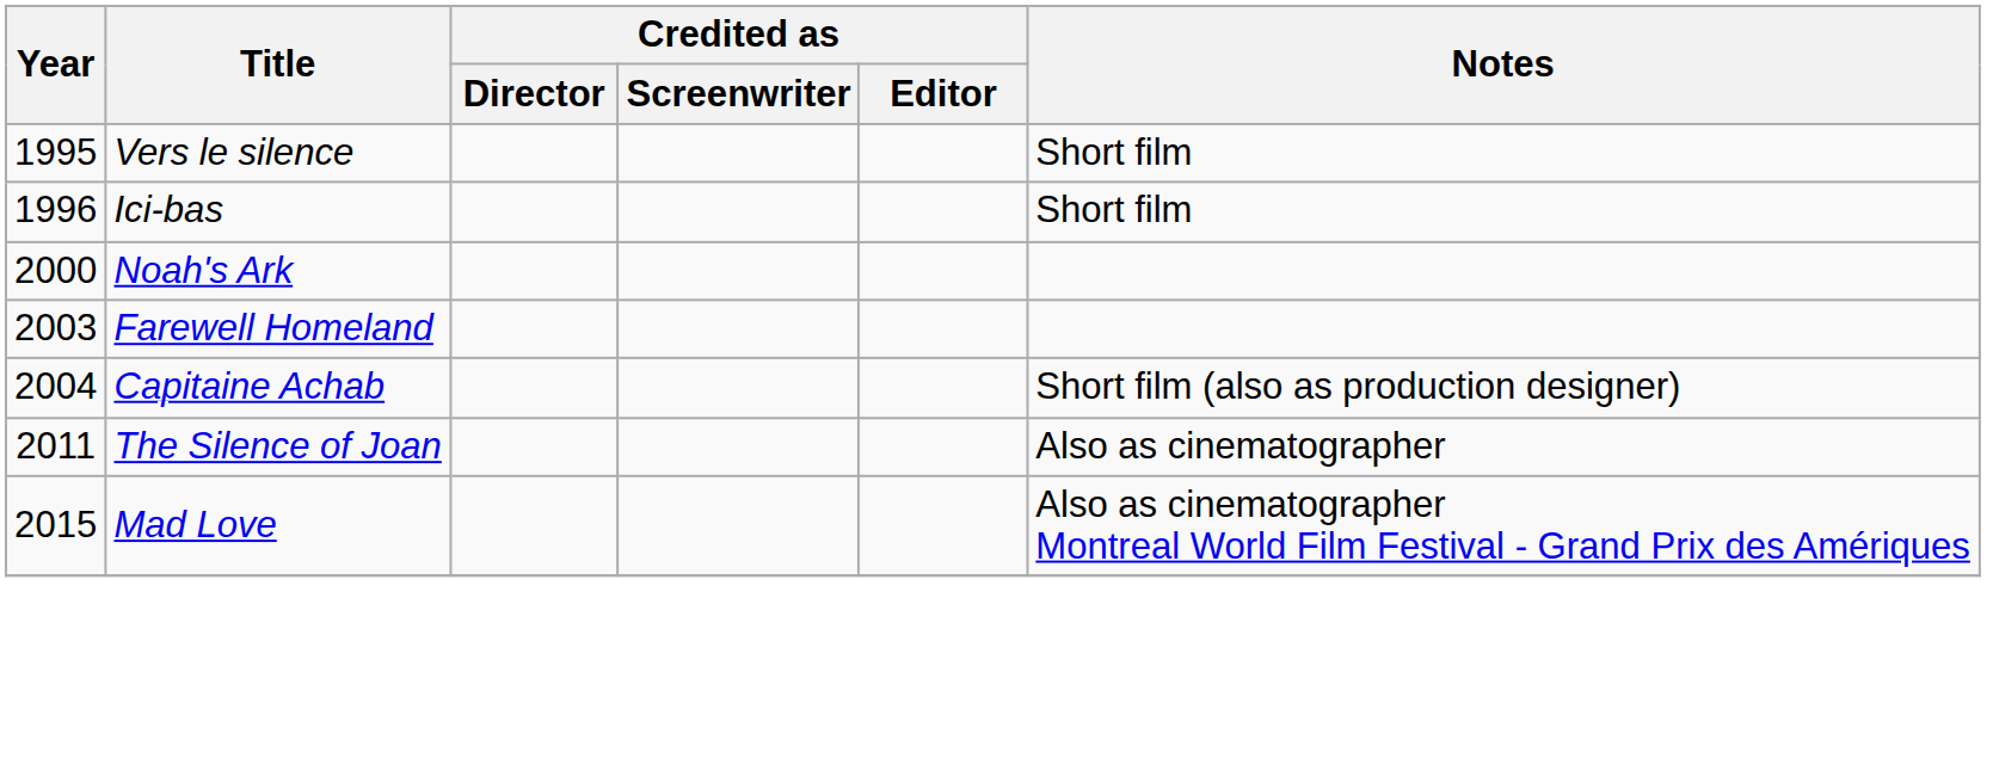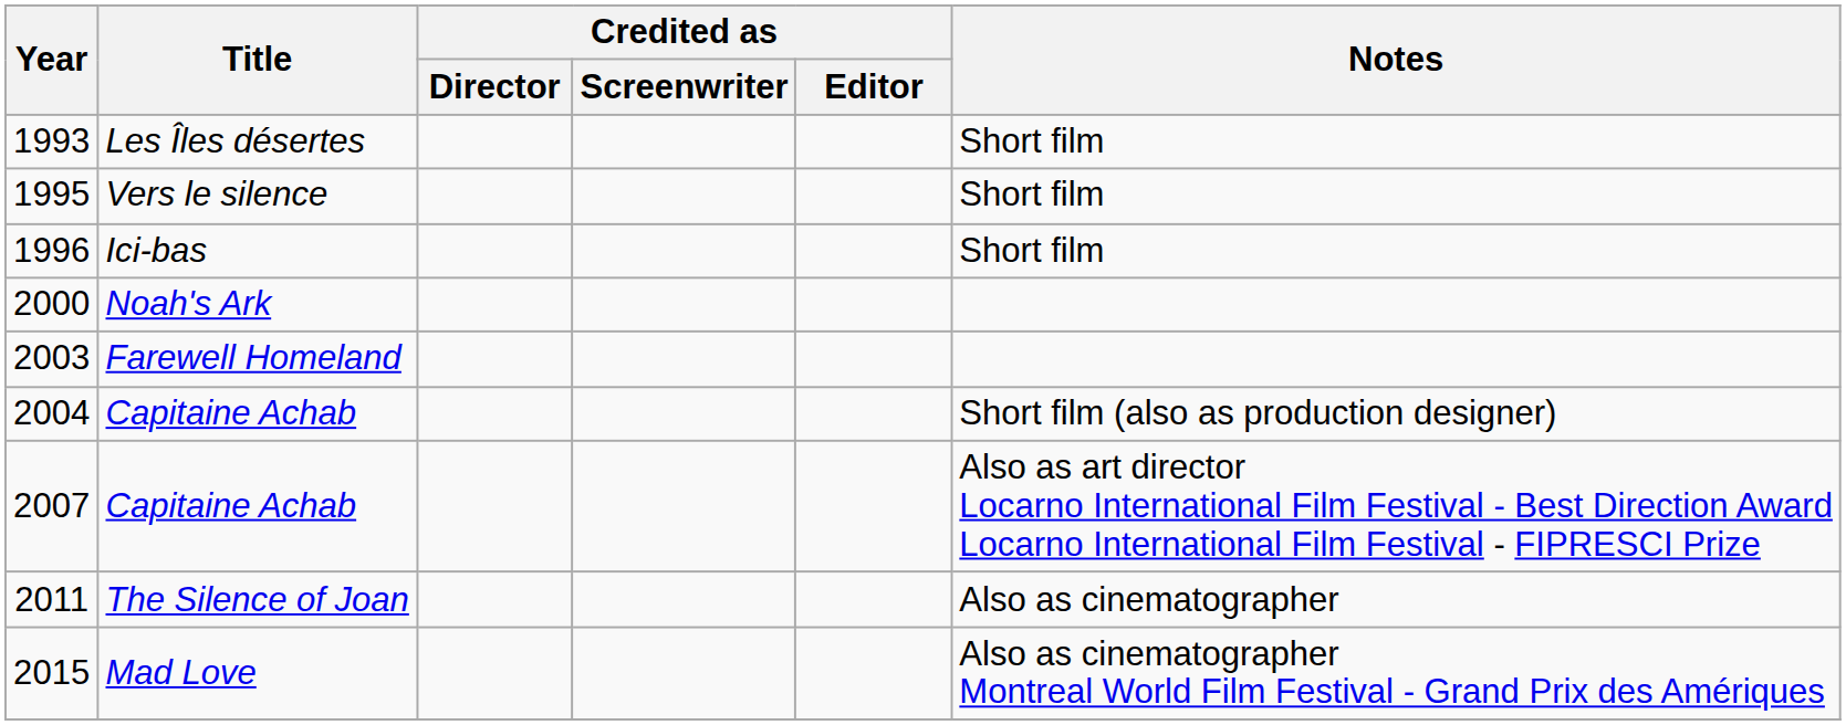+ row: 1993 | Les Îles désertes | Short film
+ row: 2007 | Capitaine Achab | Also as art director Locarno International Film Festival - Best Direction Award Locarno International Film Festival - FIPRESCI Prize
